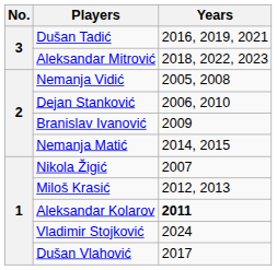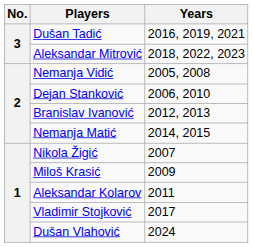Branislav Ivanović | Years: 2009 -> 2012, 2013
Miloš Krasić | Years: 2012, 2013 -> 2009
Aleksandar Kolarov | Years: bold -> normal
Vladimir Stojković | Years: 2024 -> 2017
Dušan Vlahović | Years: 2017 -> 2024
